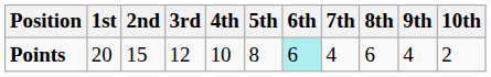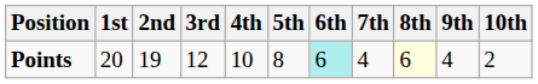Points | 2nd: 15 -> 19
Points | 8th: no background -> lightyellow background
